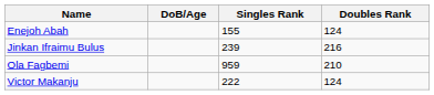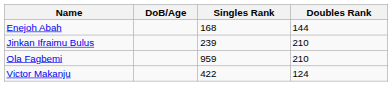Enejoh Abah | Singles Rank: 155 -> 168
Enejoh Abah | Doubles Rank: 124 -> 144
Jinkan Ifraimu Bulus | Doubles Rank: 216 -> 210
Victor Makanju | Singles Rank: 222 -> 422
